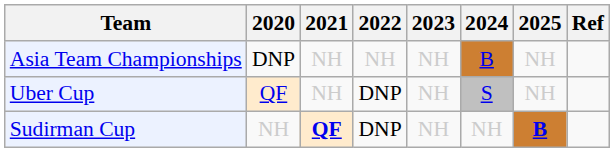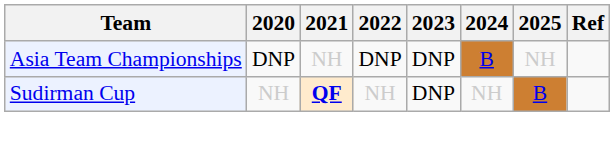Asia Team Championships | 2022: NH -> DNP
Asia Team Championships | 2023: NH -> DNP
- row: Uber Cup | QF | NH | DNP | NH | S | NH
Sudirman Cup | 2022: DNP -> NH
Sudirman Cup | 2023: NH -> DNP
Sudirman Cup | 2025: bold -> normal
